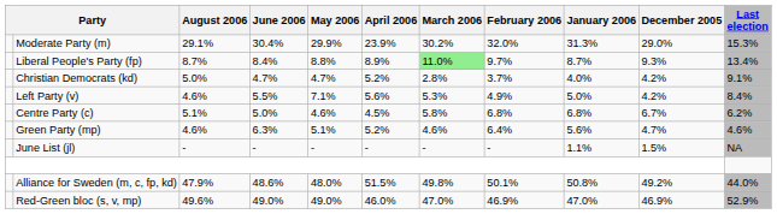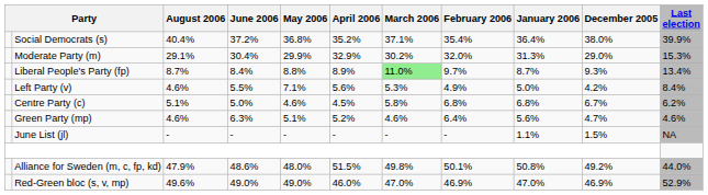+ row: Social Democrats (s) | 40.4% | 37.2% | 36.8% | 35.2% | 37.1% | 35.4% | 36.4% | 38.0% | 39.9%
Moderate Party (m) | April 2006: 23.9% -> 32.9%
- row: Christian Democrats (kd) | 5.0% | 4.7% | 4.7% | 5.2% | 2.8% | 3.7% | 4.0% | 4.2% | 9.1%
